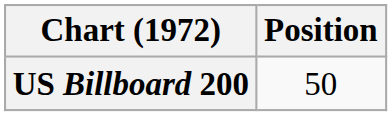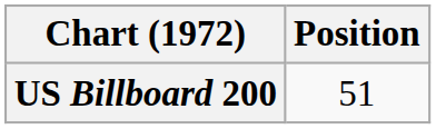US Billboard 200 | Position: 50 -> 51
